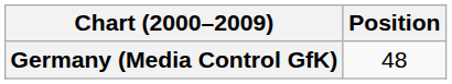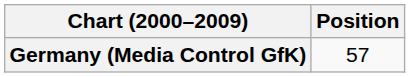Germany (Media Control GfK) | Position: 48 -> 57
